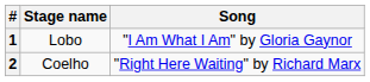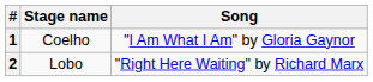1 | Stage name: Lobo -> Coelho
2 | Stage name: Coelho -> Lobo
